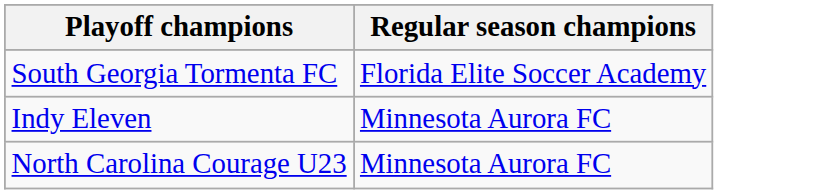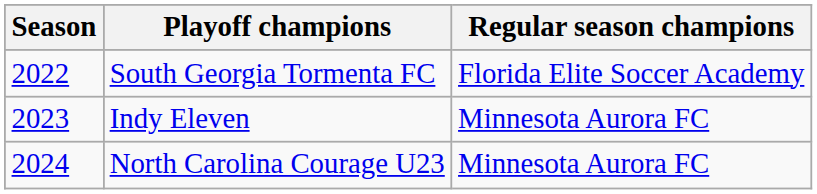+ column: Season | 2022 | 2023 | 2024
